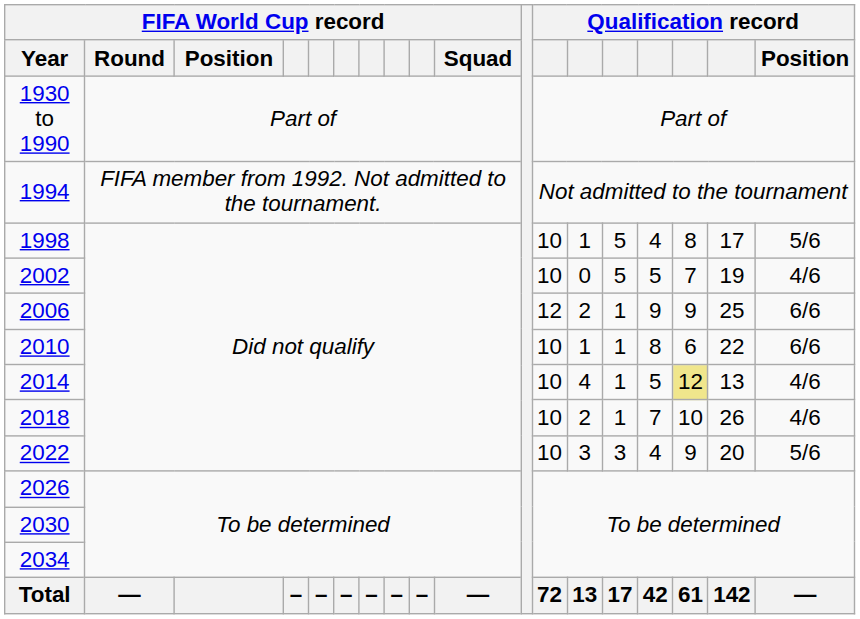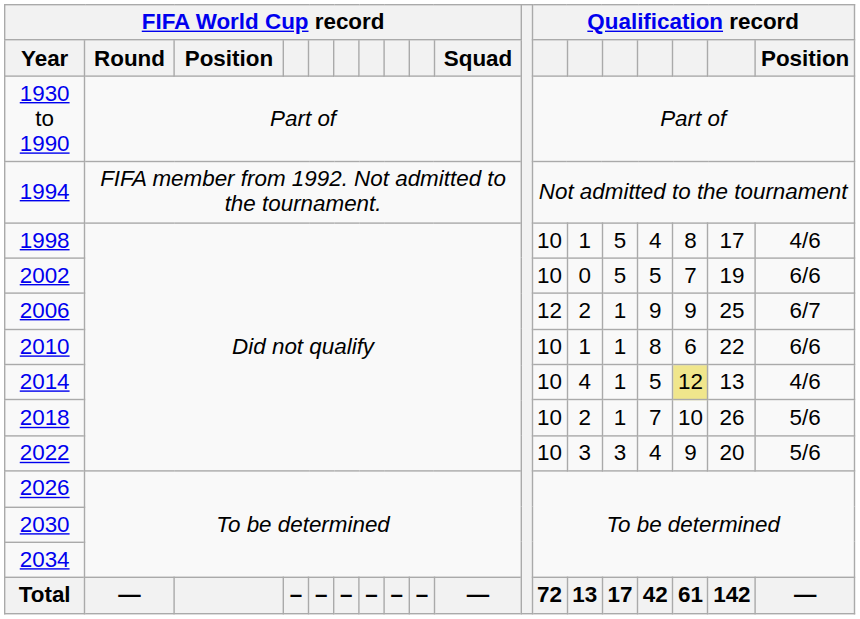1998 | Qualification record / Position: 5/6 -> 4/6
2002 | Qualification record / Position: 4/6 -> 6/6
2006 | Qualification record / Position: 6/6 -> 6/7
2018 | Qualification record / Position: 4/6 -> 5/6
